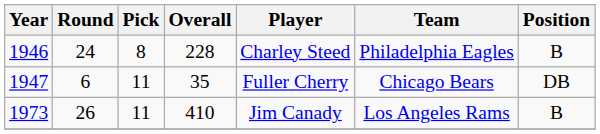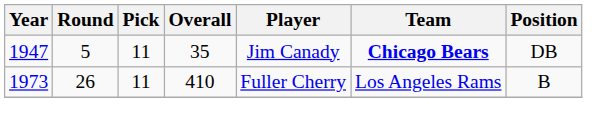- row: 1946 | 24 | 8 | 228 | Charley Steed | Philadelphia Eagles | B
1947 | Round: 6 -> 5
1947 | Player: Fuller Cherry -> Jim Canady
1947 | Team: normal -> bold
1973 | Player: Jim Canady -> Fuller Cherry
